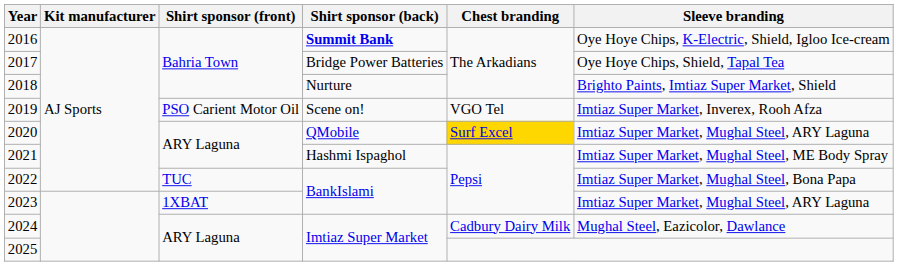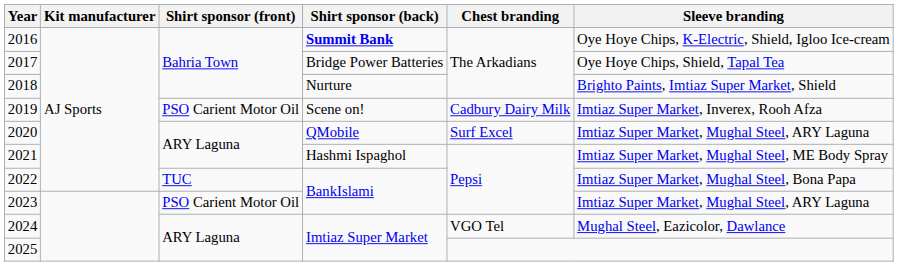2019 | Chest branding: VGO Tel -> Cadbury Dairy Milk
2020 | Chest branding: gold background -> no background
2023 | Shirt sponsor (front): 1XBAT -> PSO Carient Motor Oil
2024 | Chest branding: Cadbury Dairy Milk -> VGO Tel
